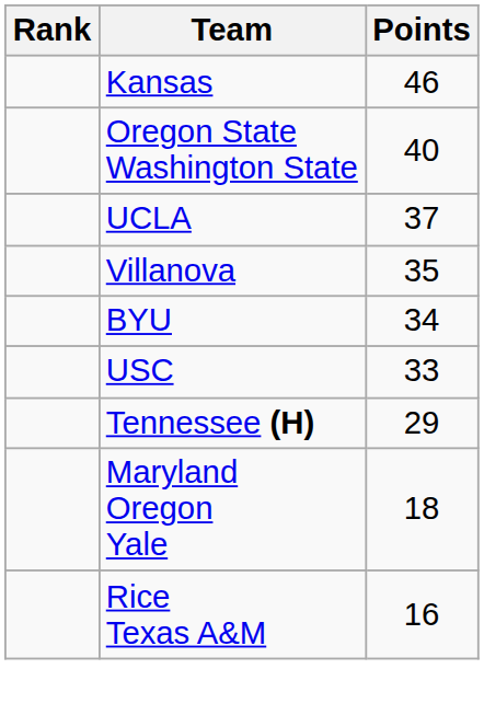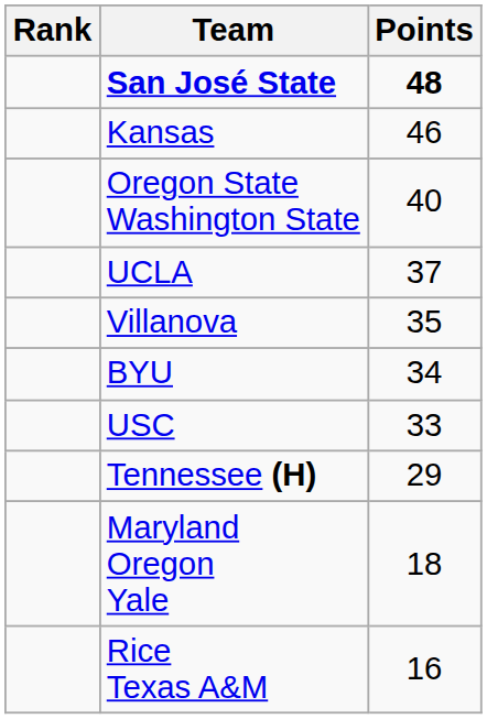+ row: San José State | 48
